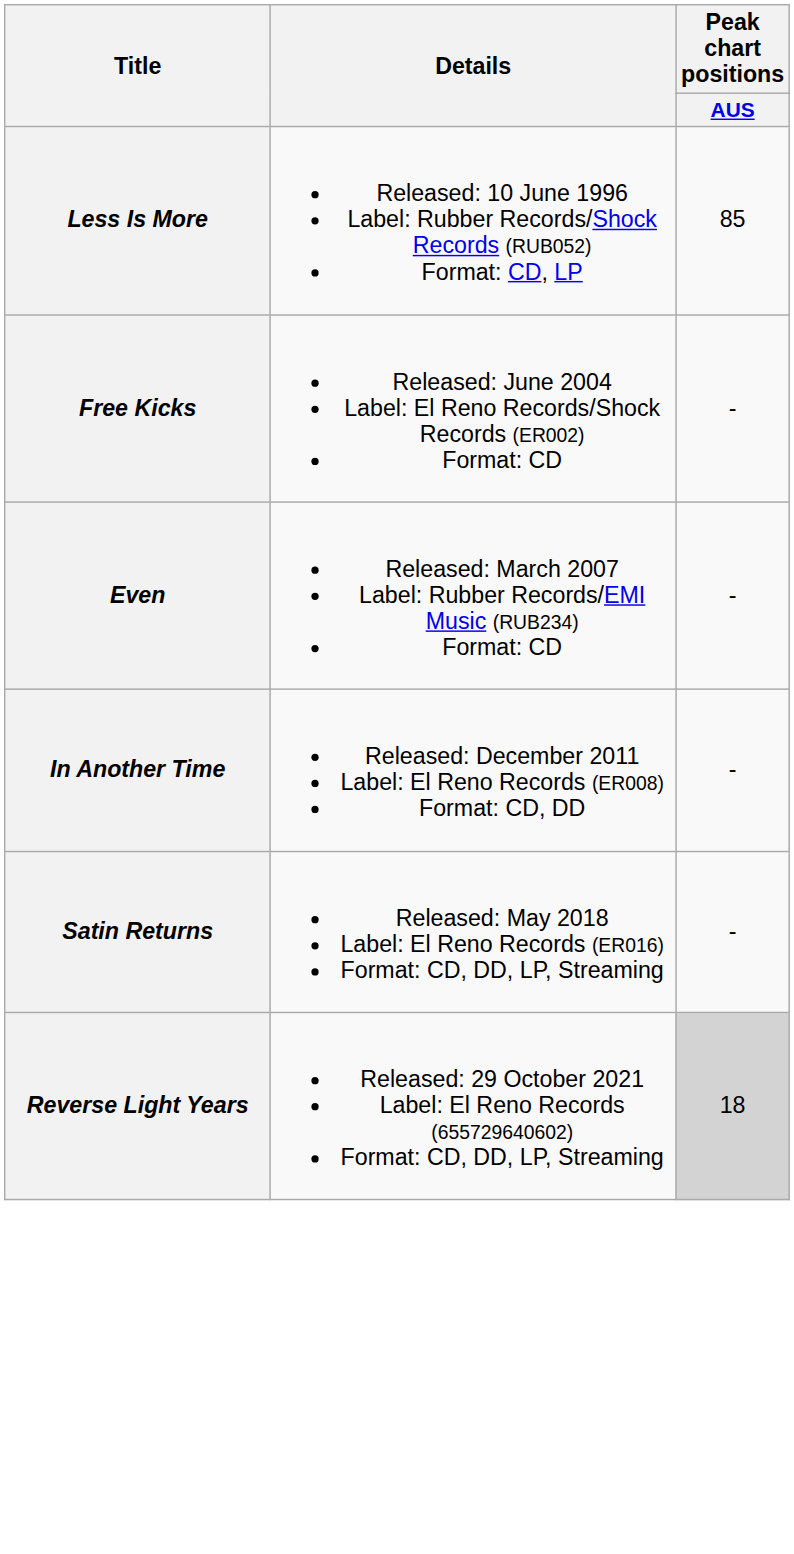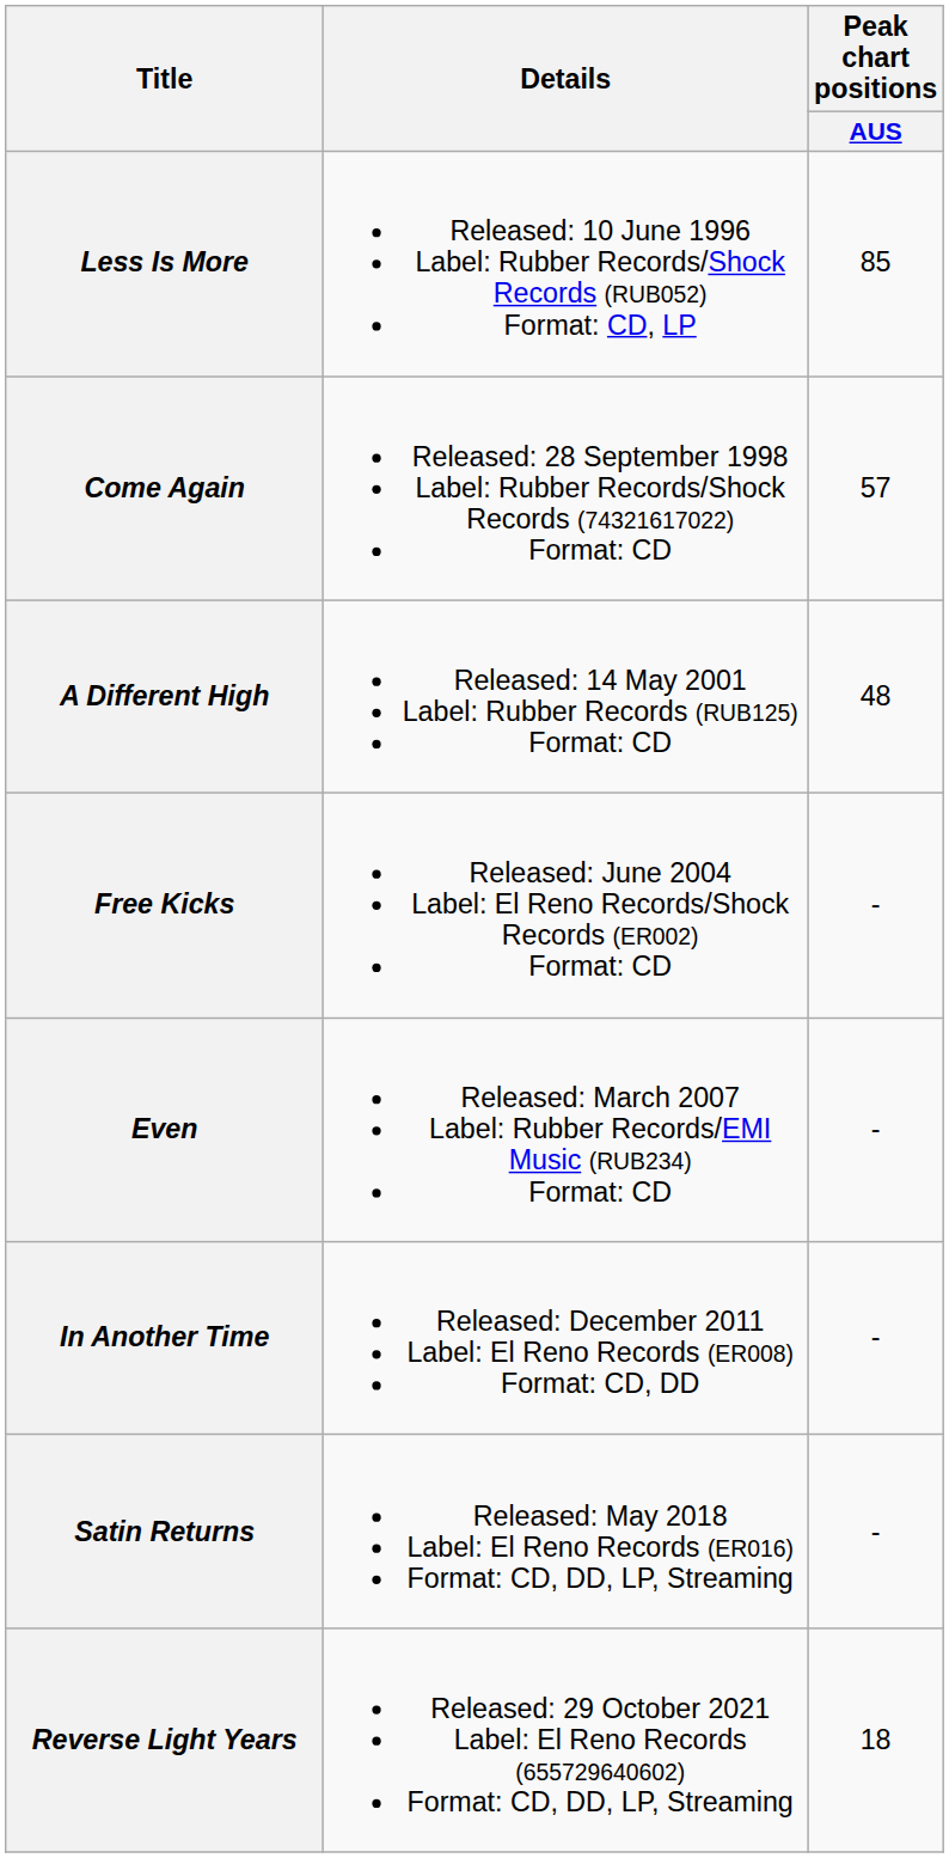+ row: Come Again | Released: 28 September 1998 Label: Rubber Records/Shock Records (74321617022) Format: CD | 57
+ row: A Different High | Released: 14 May 2001 Label: Rubber Records (RUB125) Format: CD | 48
Reverse Light Years | Peak chart positions / AUS: lightgrey background -> no background
